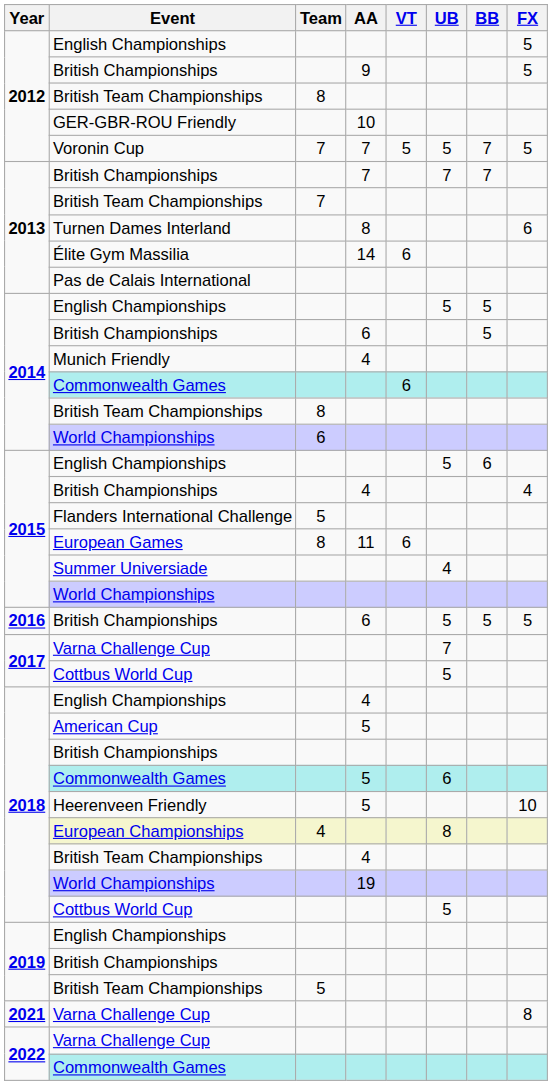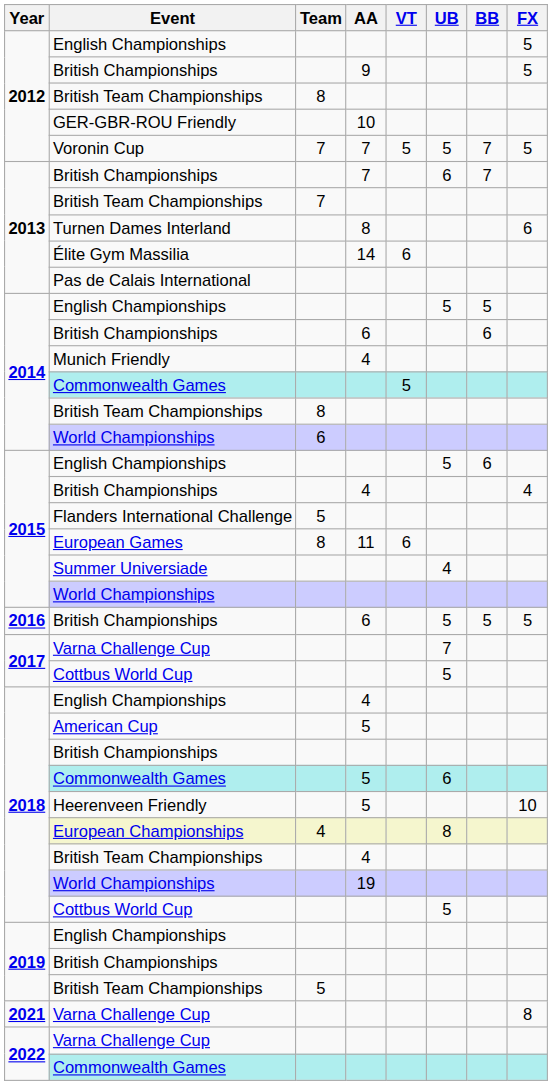2013 / British Championships | UB: 7 -> 6
2014 / British Championships | BB: 5 -> 6
2014 / Commonwealth Games | VT: 6 -> 5
